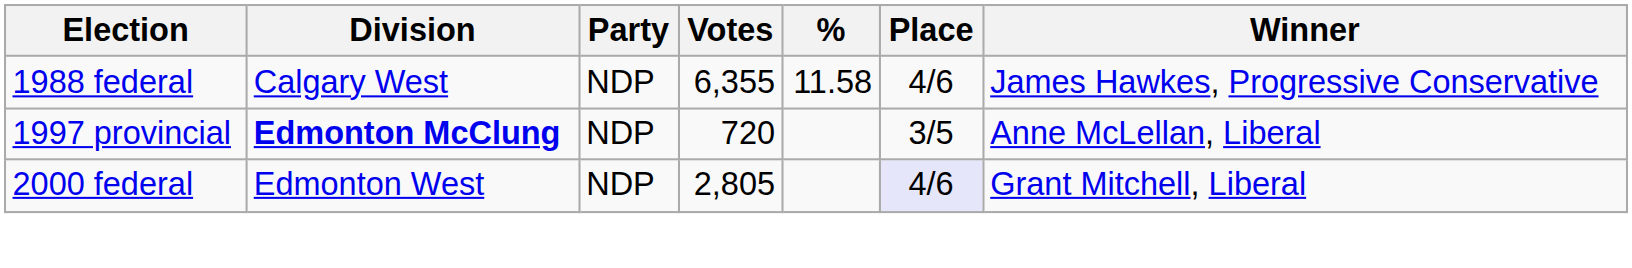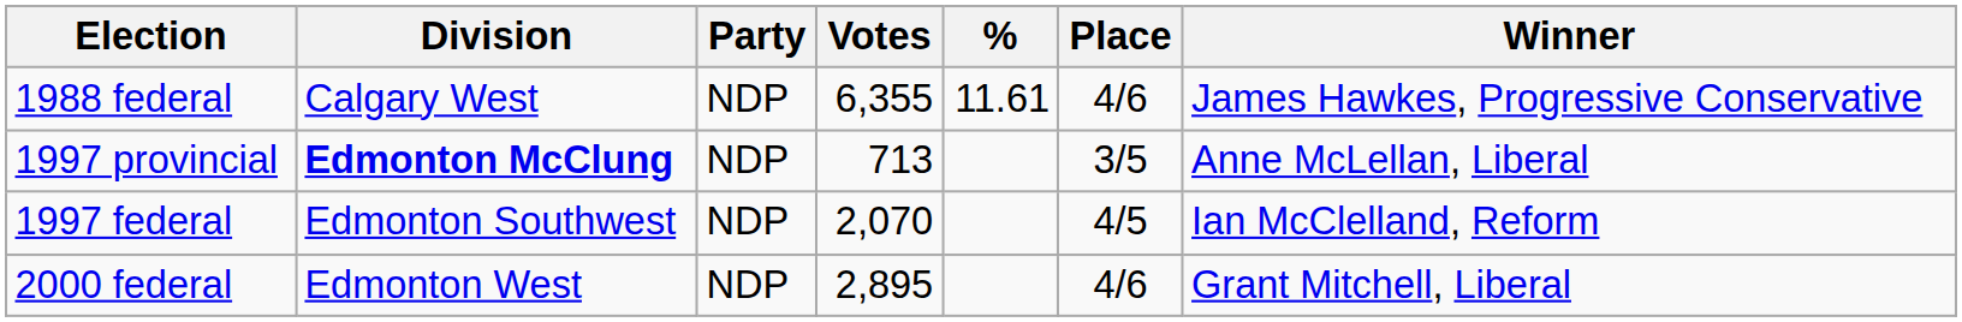1988 federal | %: 11.58 -> 11.61
1997 provincial | Votes: 720 -> 713
+ row: 1997 federal | Edmonton Southwest | NDP | 2,070 | 4/5 | Ian McClelland, Reform
2000 federal | Votes: 2,805 -> 2,895
2000 federal | Place: lavender background -> no background
